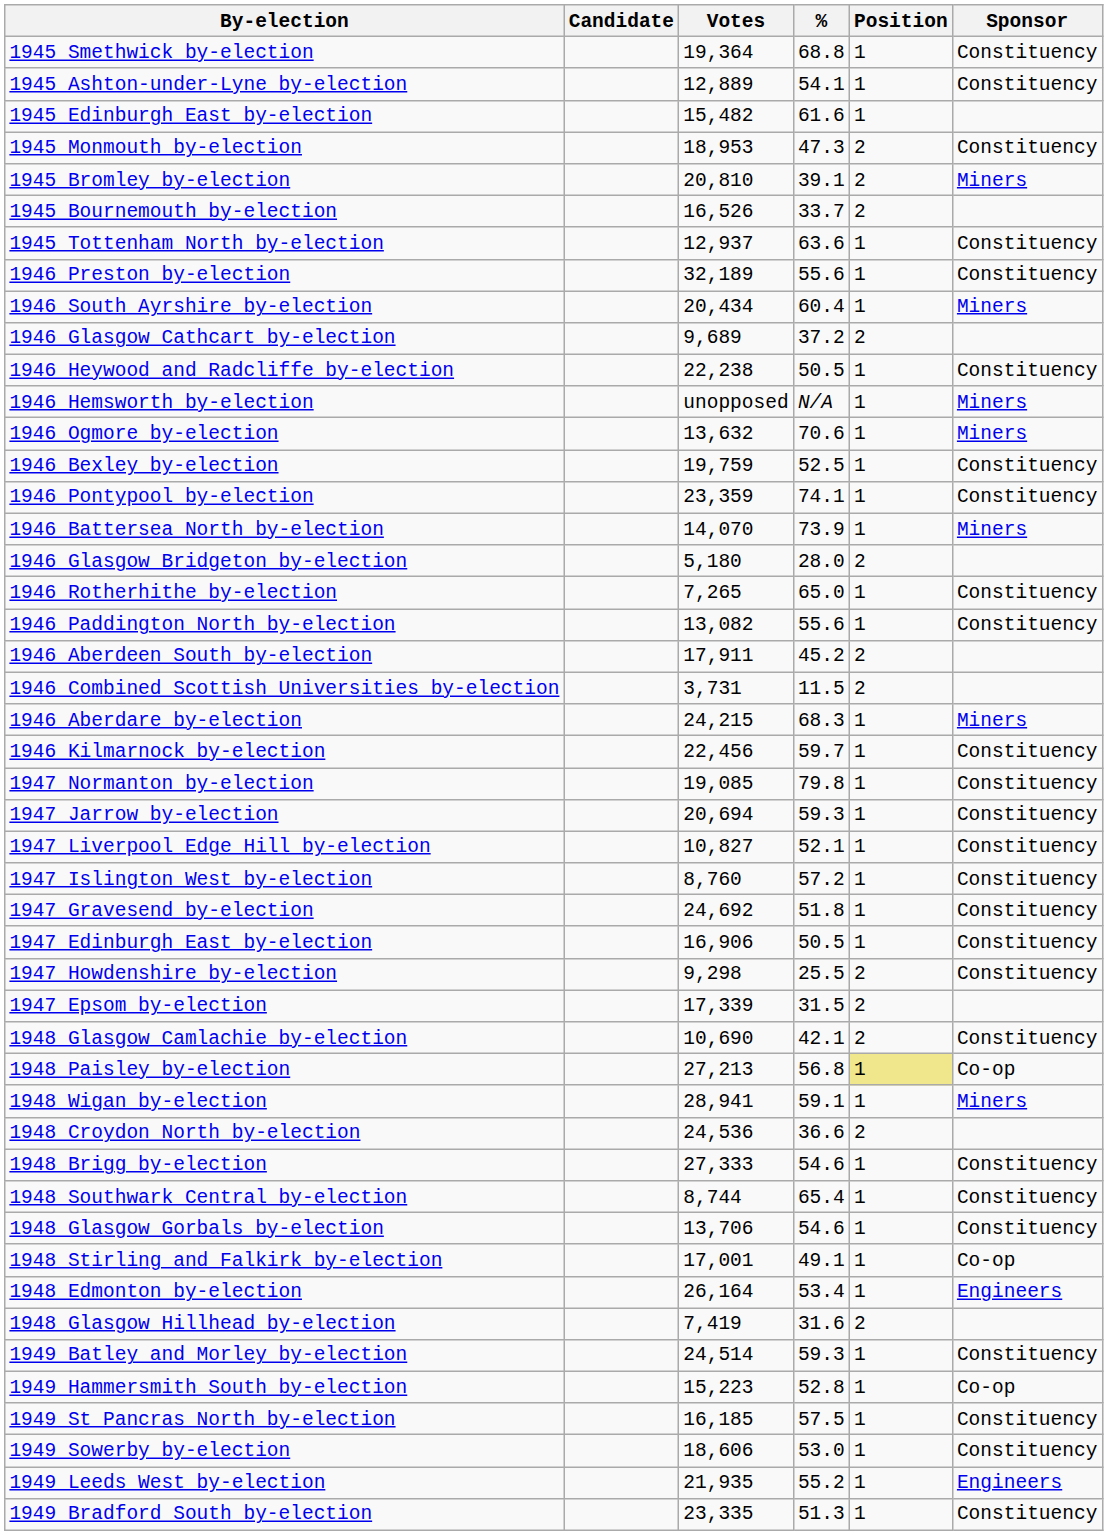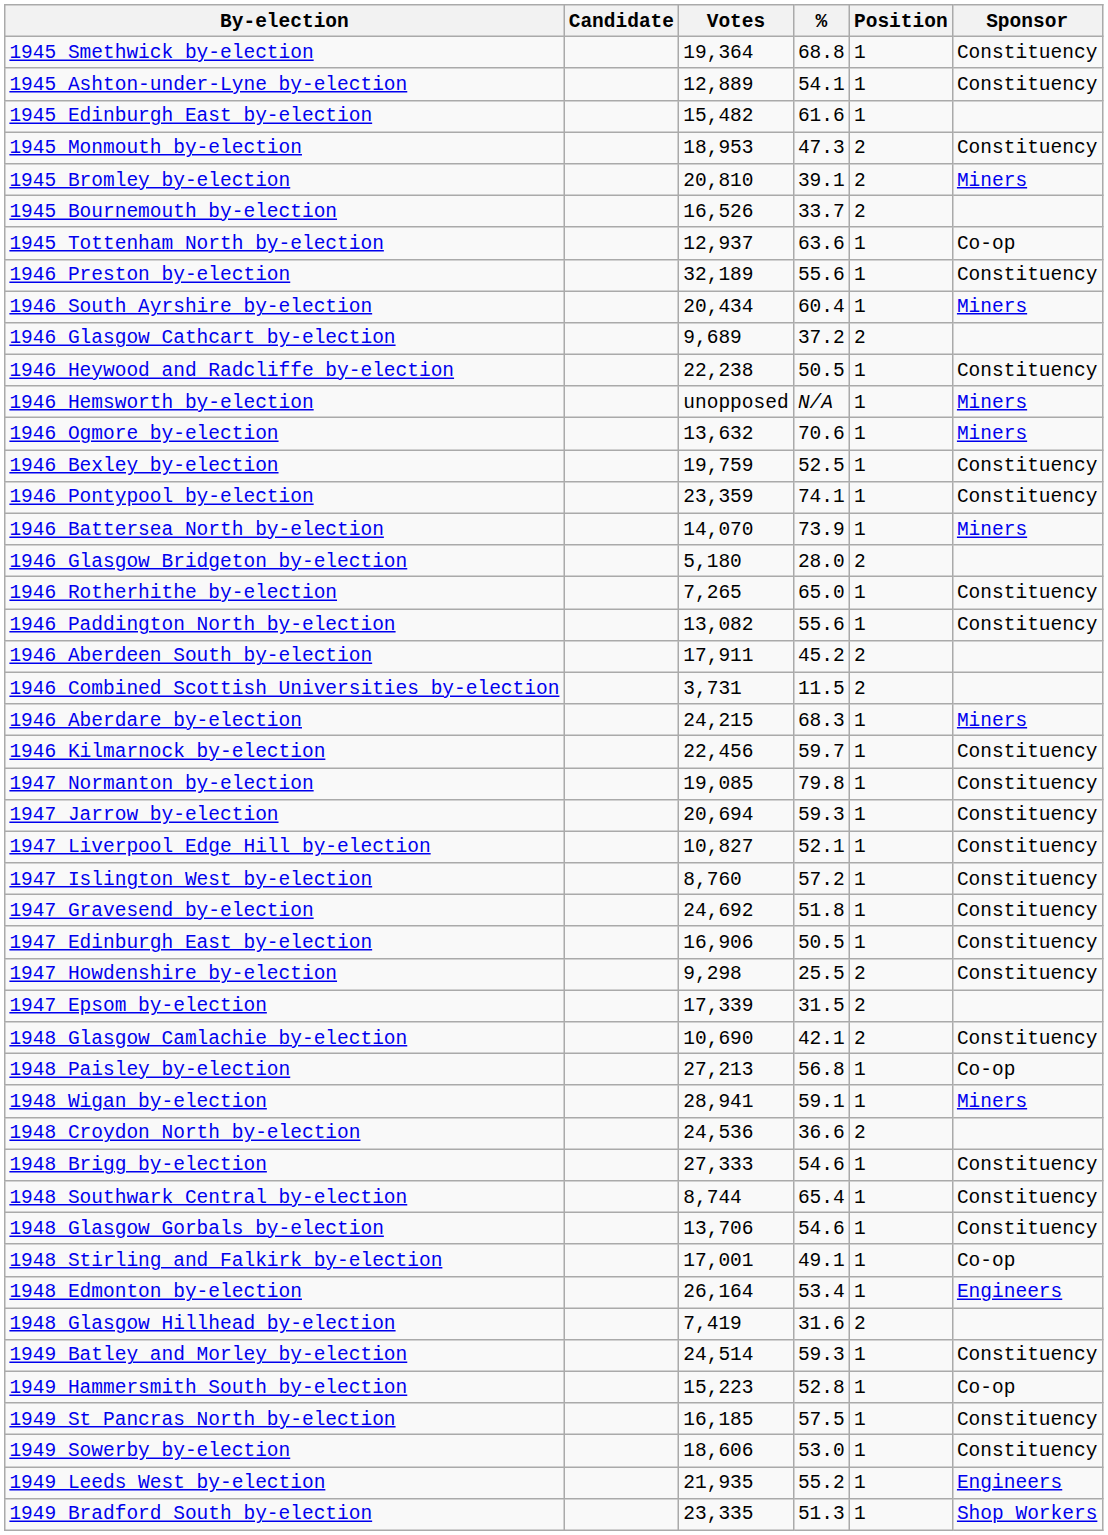1945 Tottenham North by-election | Sponsor: Constituency -> Co-op
1948 Paisley by-election | Position: khaki background -> no background
1949 Bradford South by-election | Sponsor: Constituency -> Shop Workers
